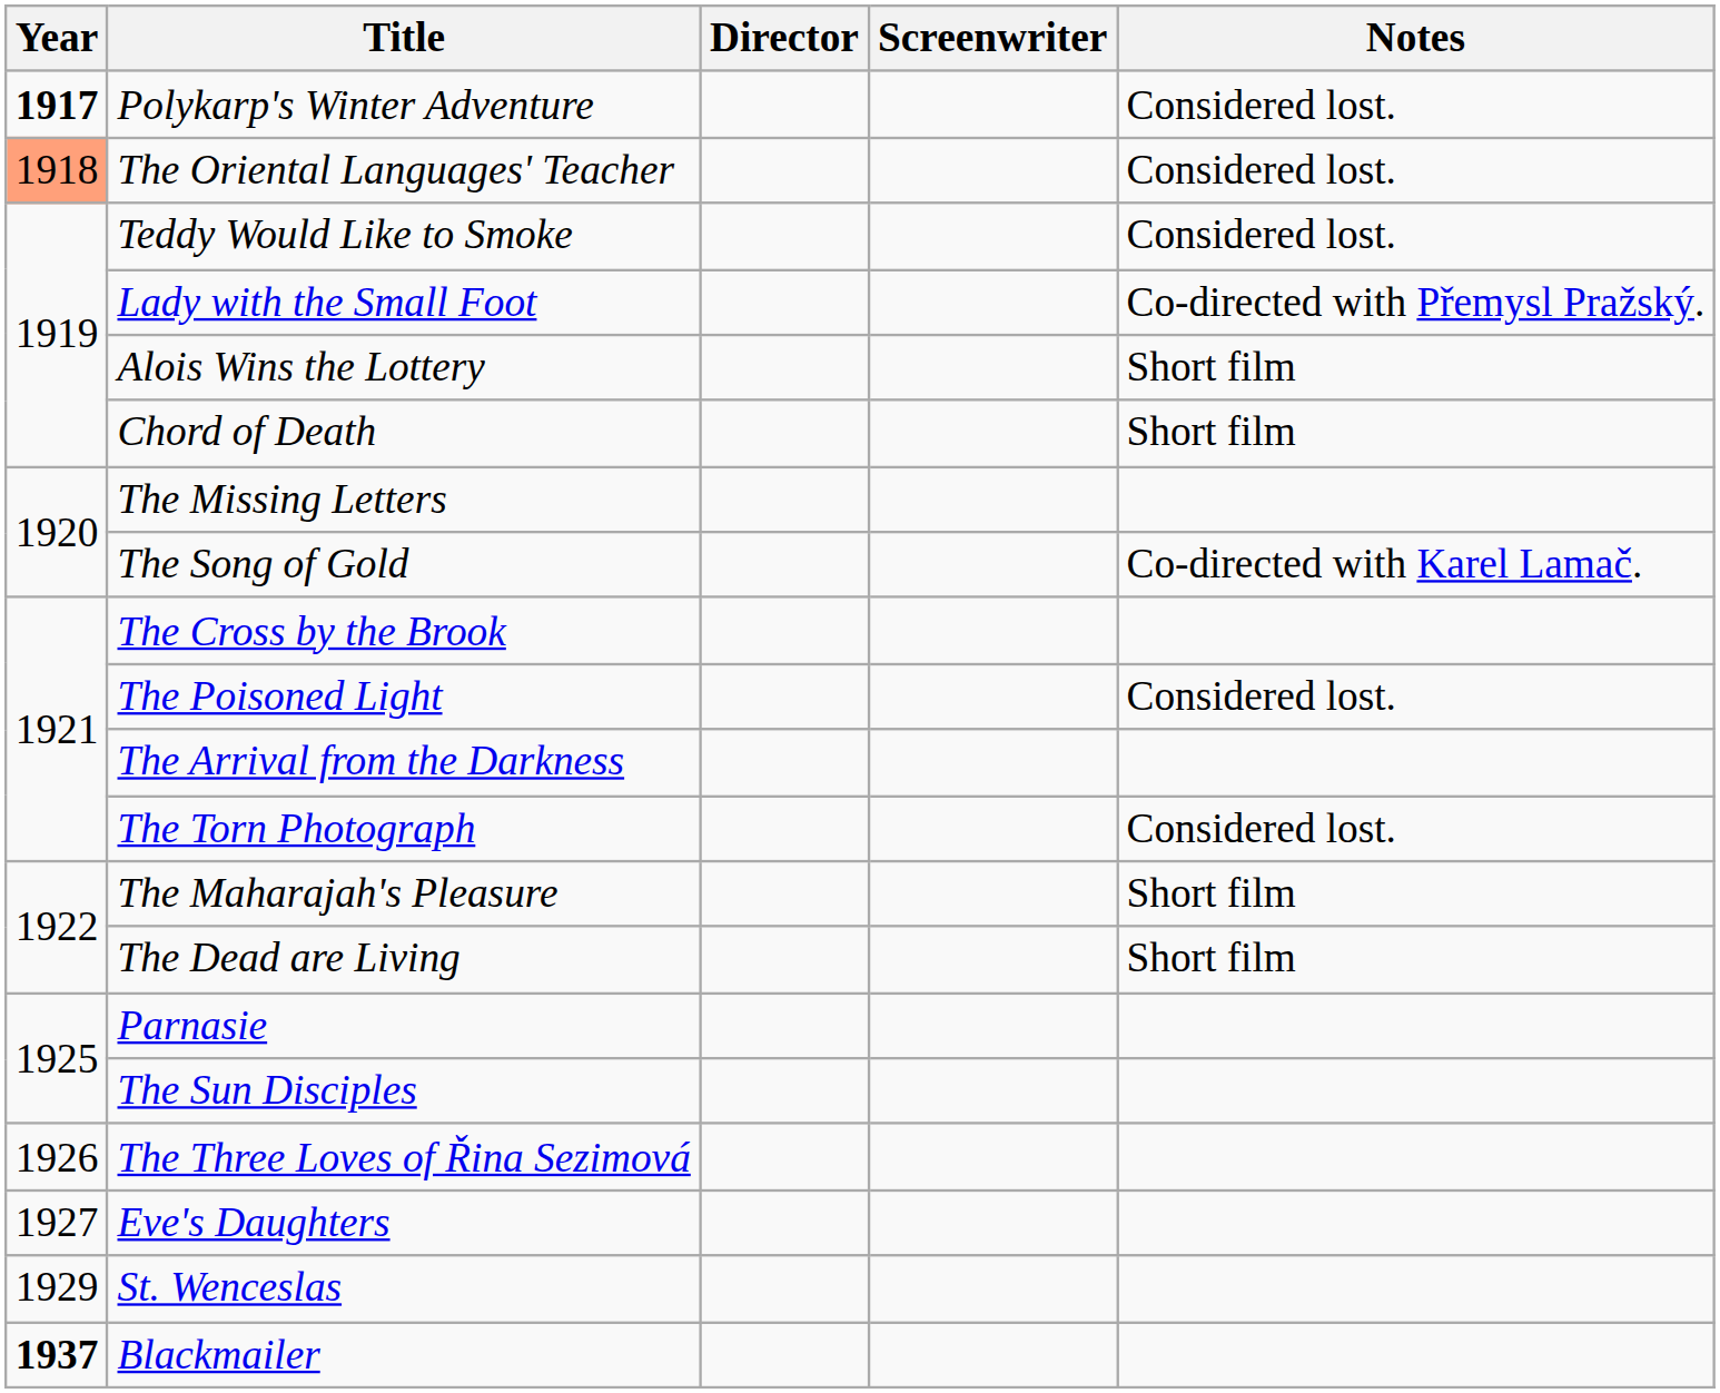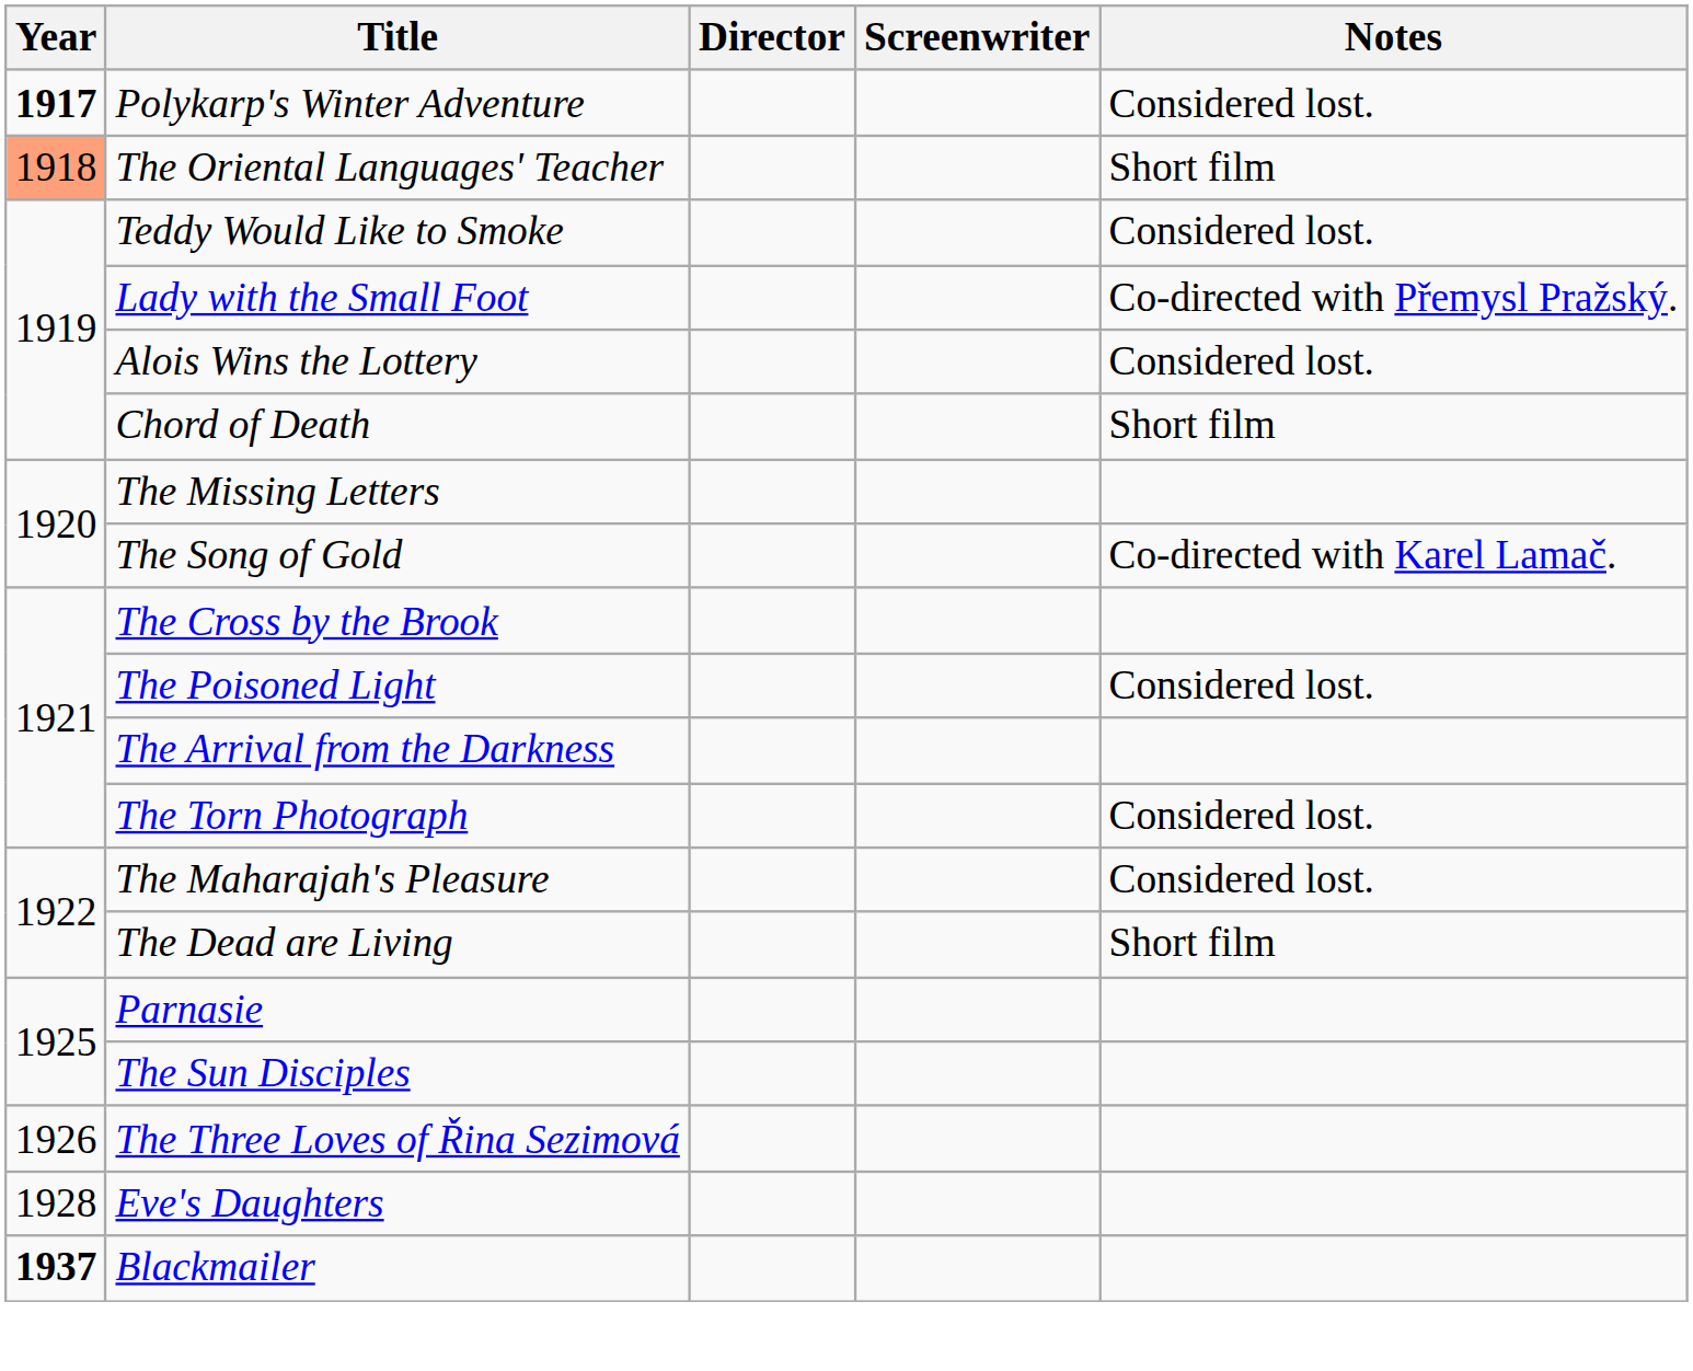The Oriental Languages' Teacher | Notes: Considered lost. -> Short film
Alois Wins the Lottery | Notes: Short film -> Considered lost.
The Maharajah's Pleasure | Notes: Short film -> Considered lost.
Eve's Daughters | Year: 1927 -> 1928
- row: 1929 | St. Wenceslas
